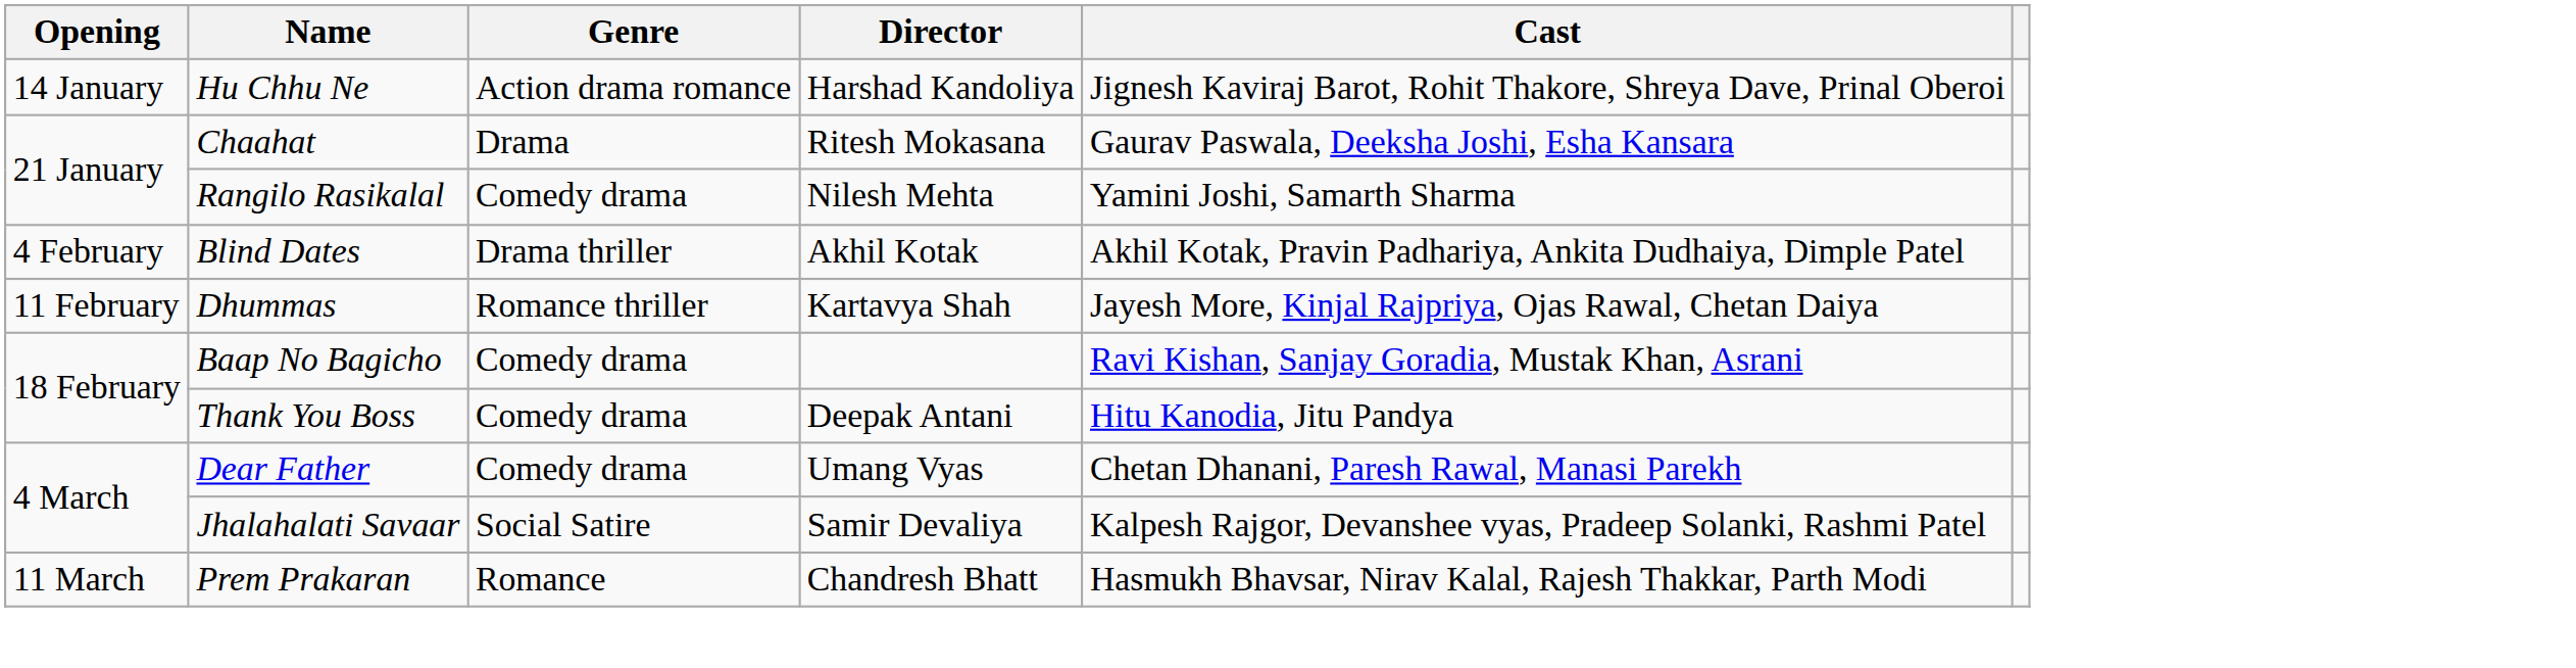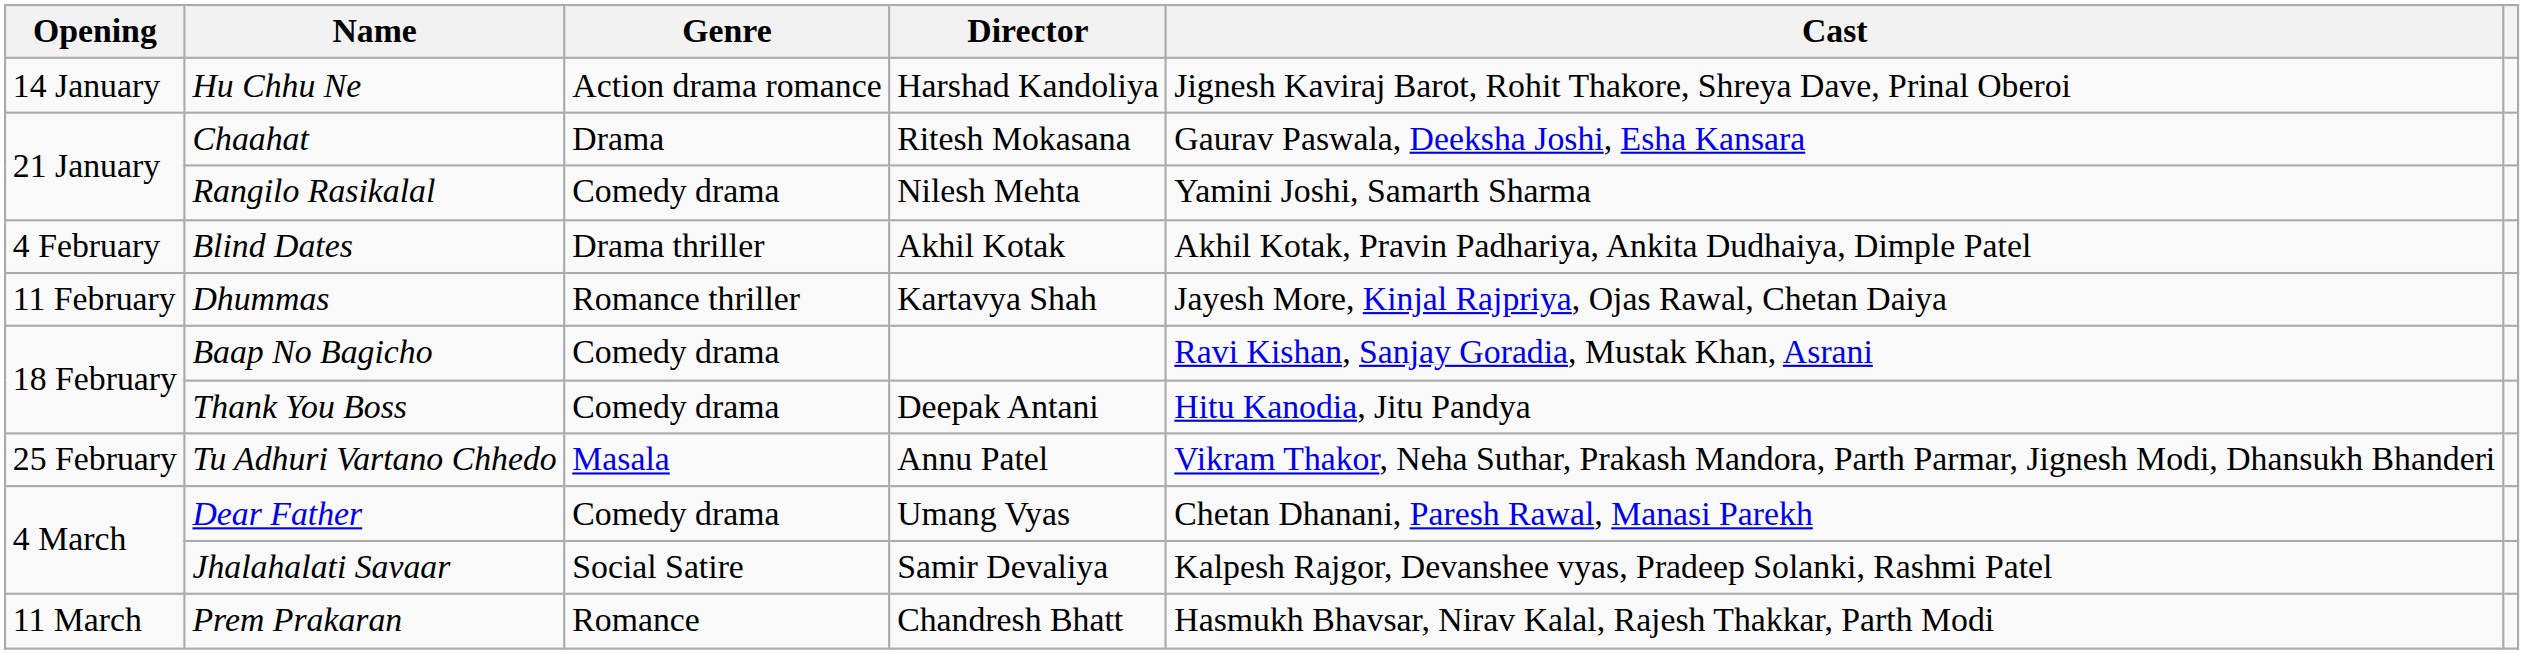+ row: 25 February | Tu Adhuri Vartano Chhedo | Masala | Annu Patel | Vikram Thakor, Neha Suthar, Prakash Mandora, Parth Parmar, Jignesh Modi, Dhansukh Bhanderi
